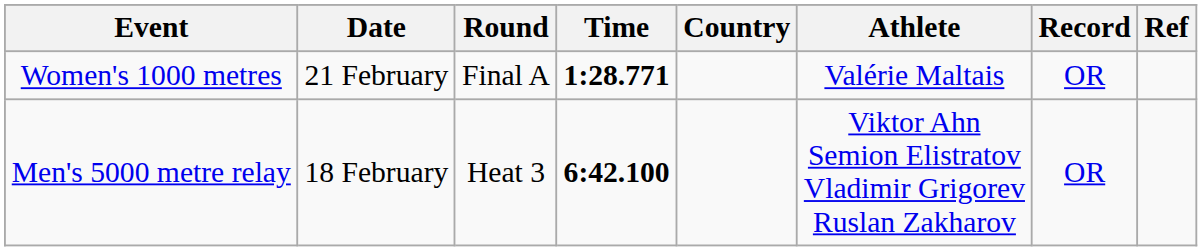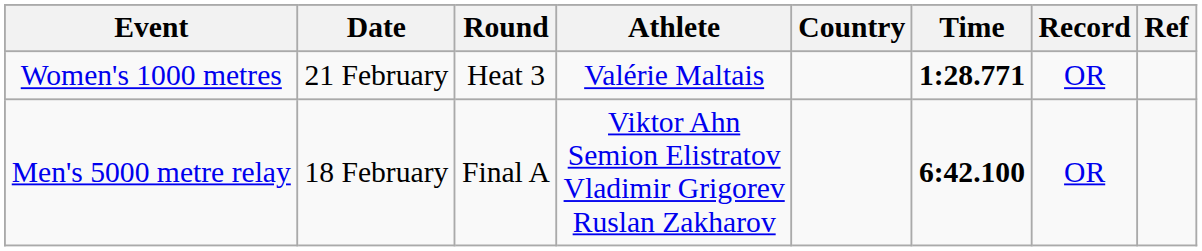columns swapped: Athlete <-> Time
Women's 1000 metres | Round: Final A -> Heat 3
Men's 5000 metre relay | Round: Heat 3 -> Final A
